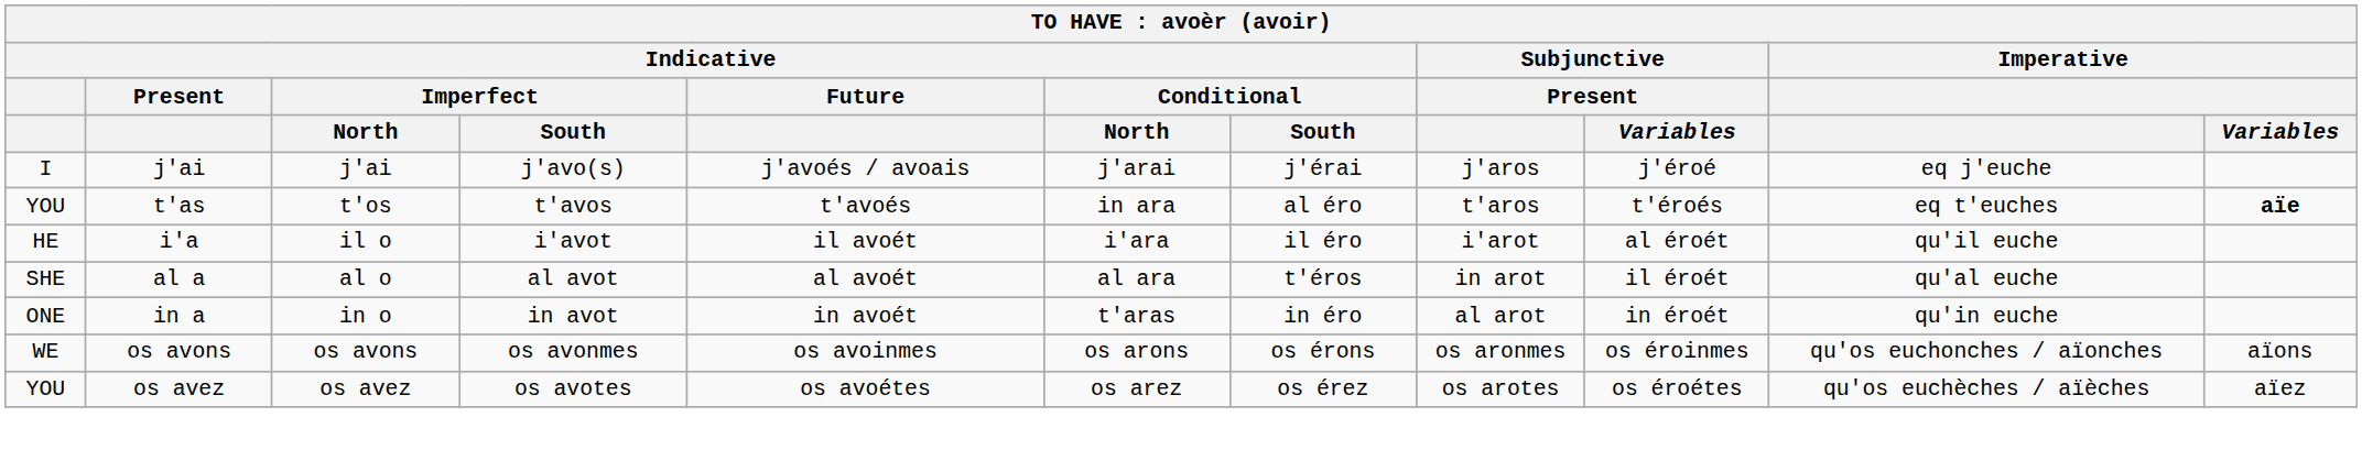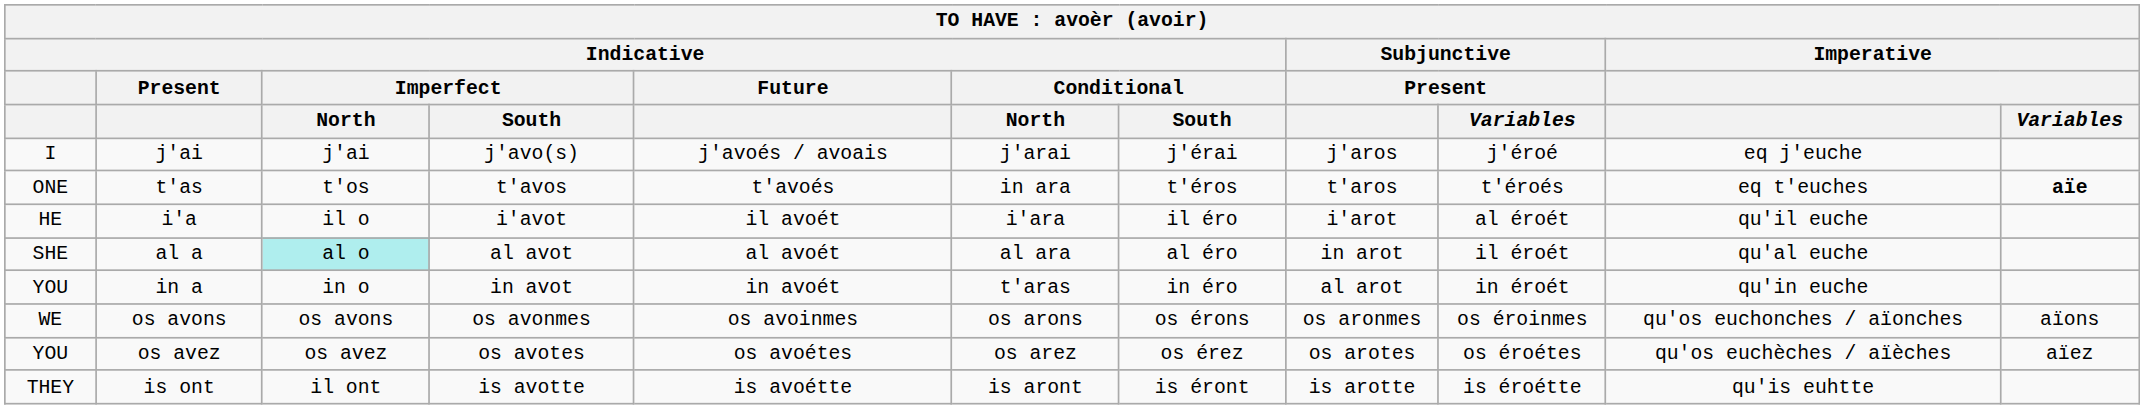t'as | Indicative: YOU -> ONE
t'as | Indicative / Conditional / South: al éro -> t'éros
al a | Indicative / Imperfect / North: no background -> paleturquoise background
al a | Indicative / Conditional / South: t'éros -> al éro
in a | Indicative: ONE -> YOU
+ row: THEY | is ont | il ont | is avotte | is avoétte | is aront | is éront | is arotte | is éroétte | qu'is euhtte
